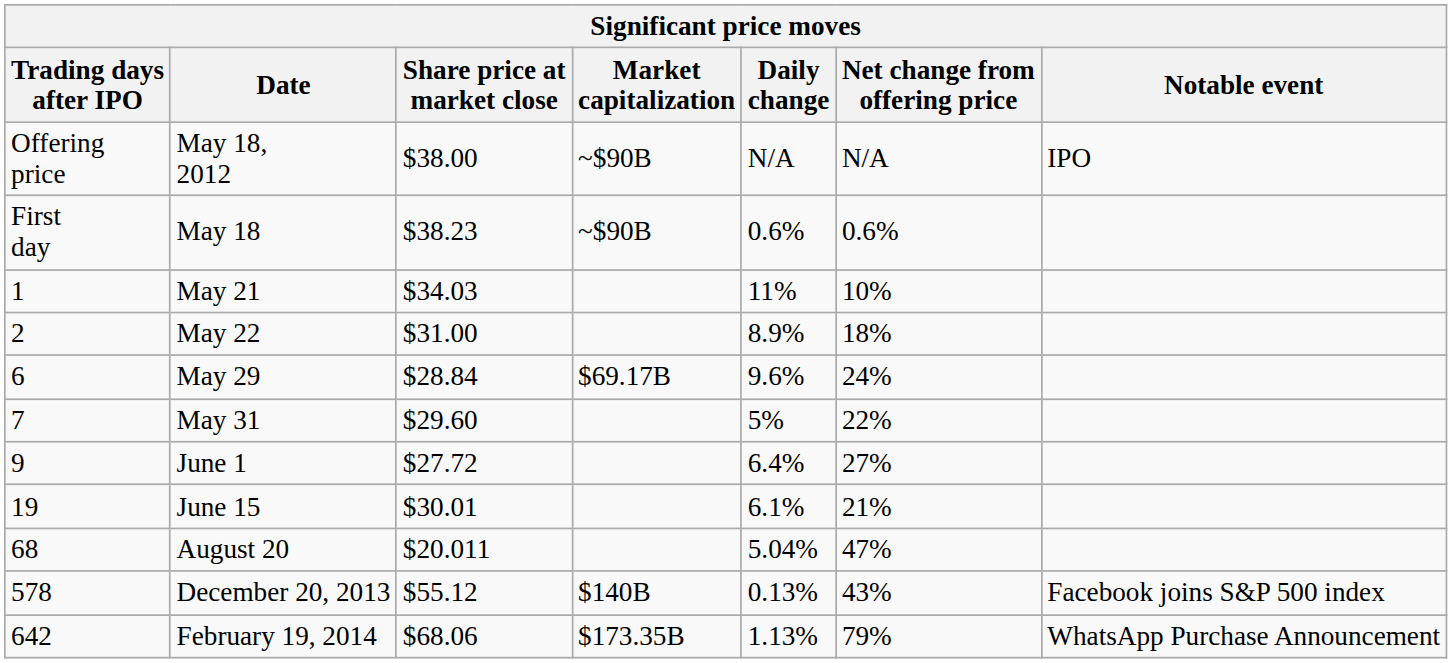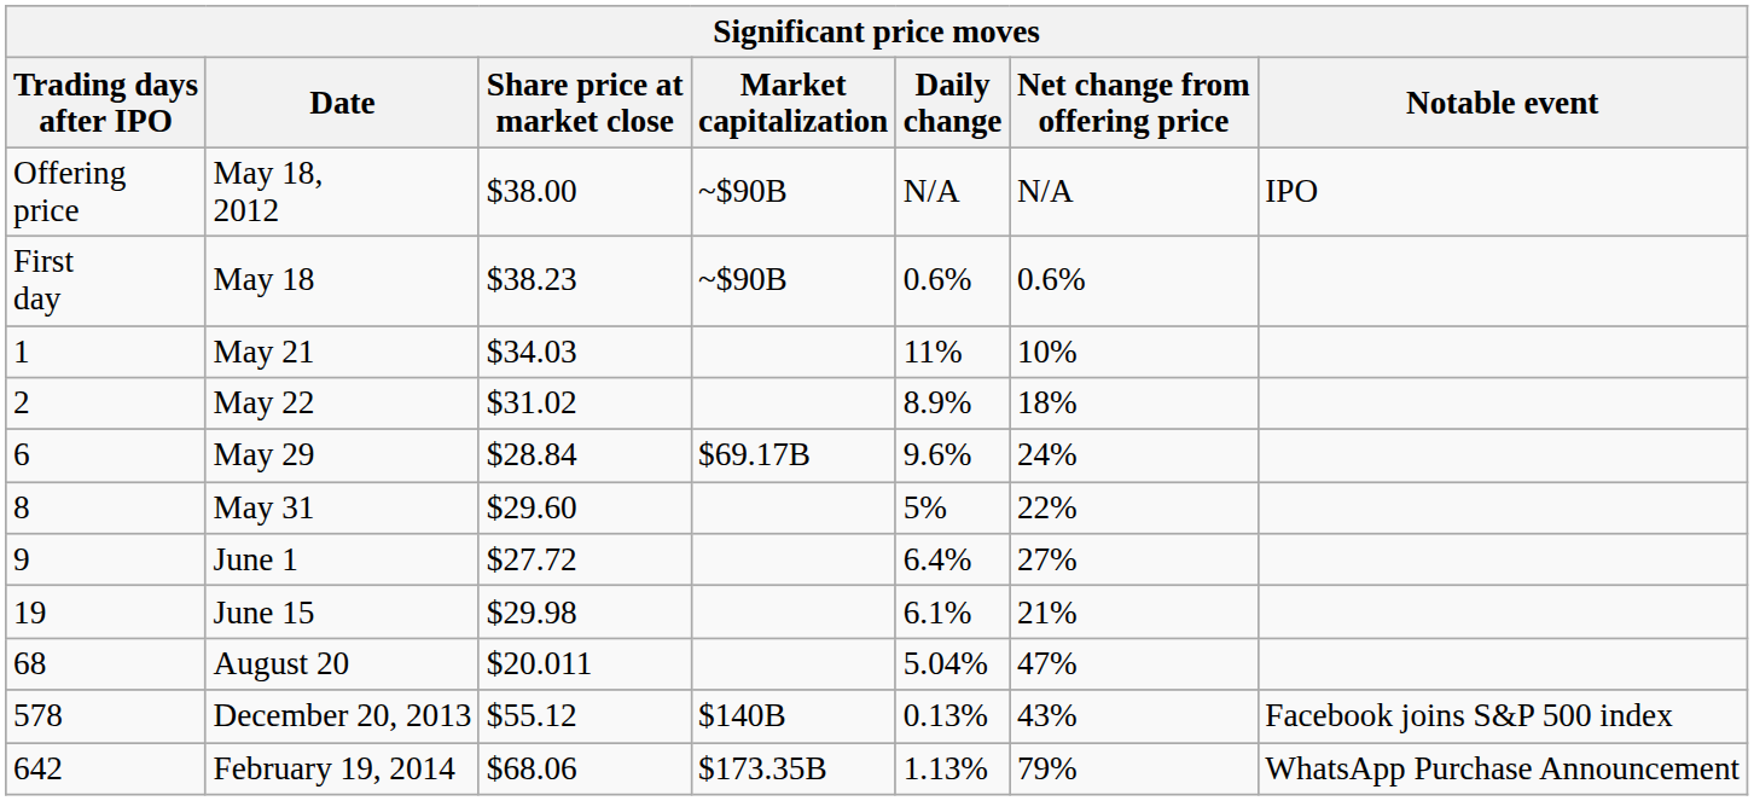May 22 | Share price at market close: $31.00 -> $31.02
May 31 | Trading days after IPO: 7 -> 8
June 15 | Share price at market close: $30.01 -> $29.98
